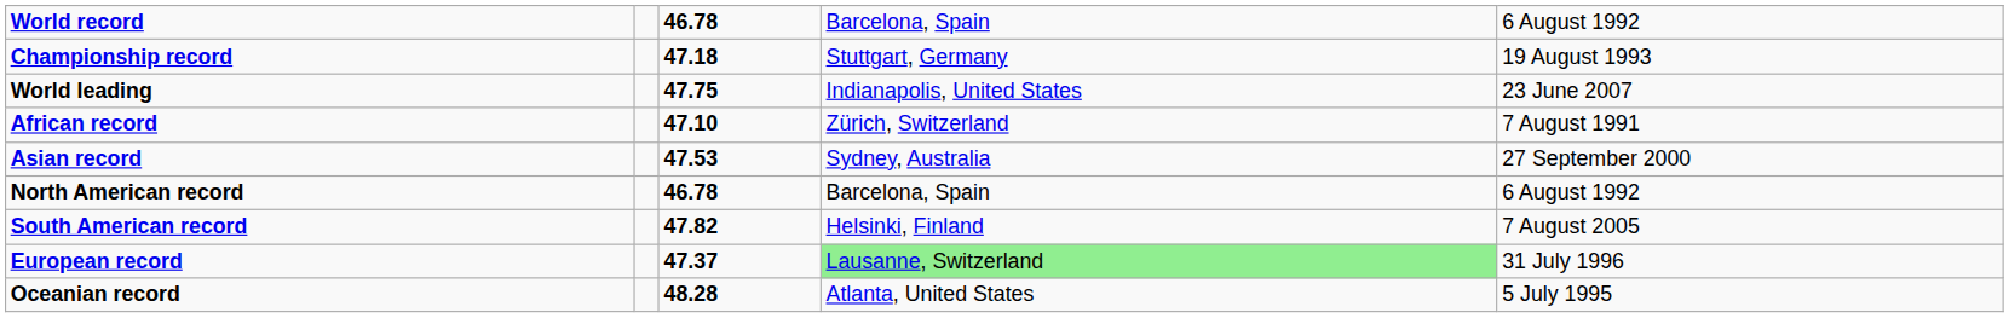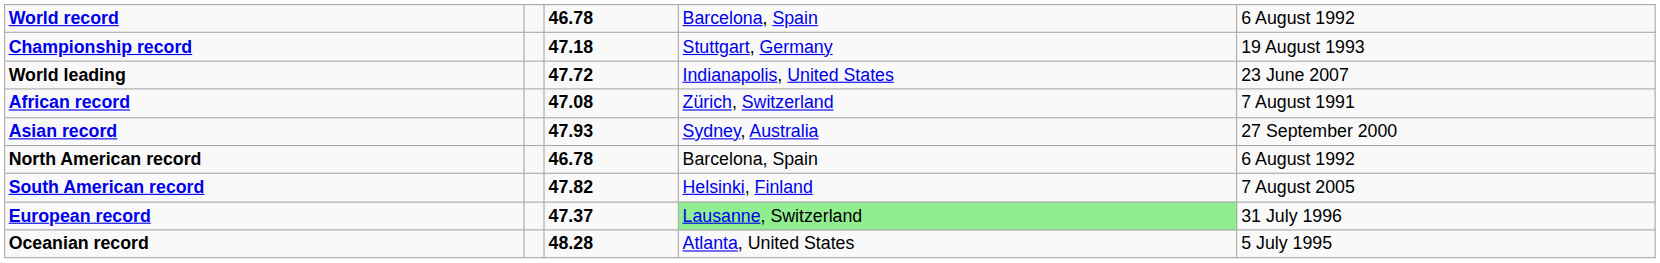World leading | column 3: 47.75 -> 47.72
African record | column 3: 47.10 -> 47.08
Asian record | column 3: 47.53 -> 47.93
